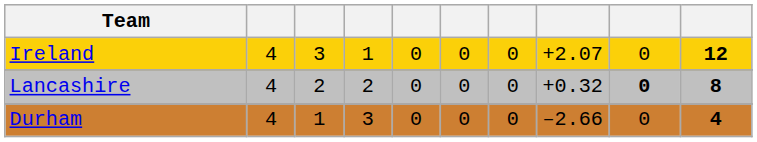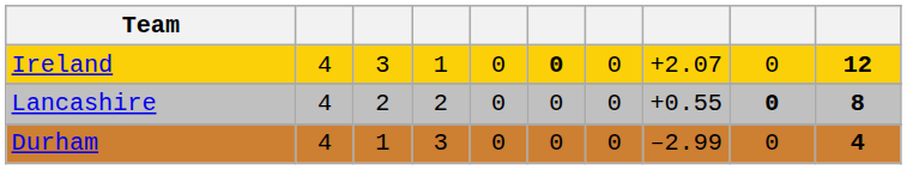Ireland | column 6: normal -> bold
Lancashire | column 8: +0.32 -> +0.55
Durham | column 8: –2.66 -> –2.99
